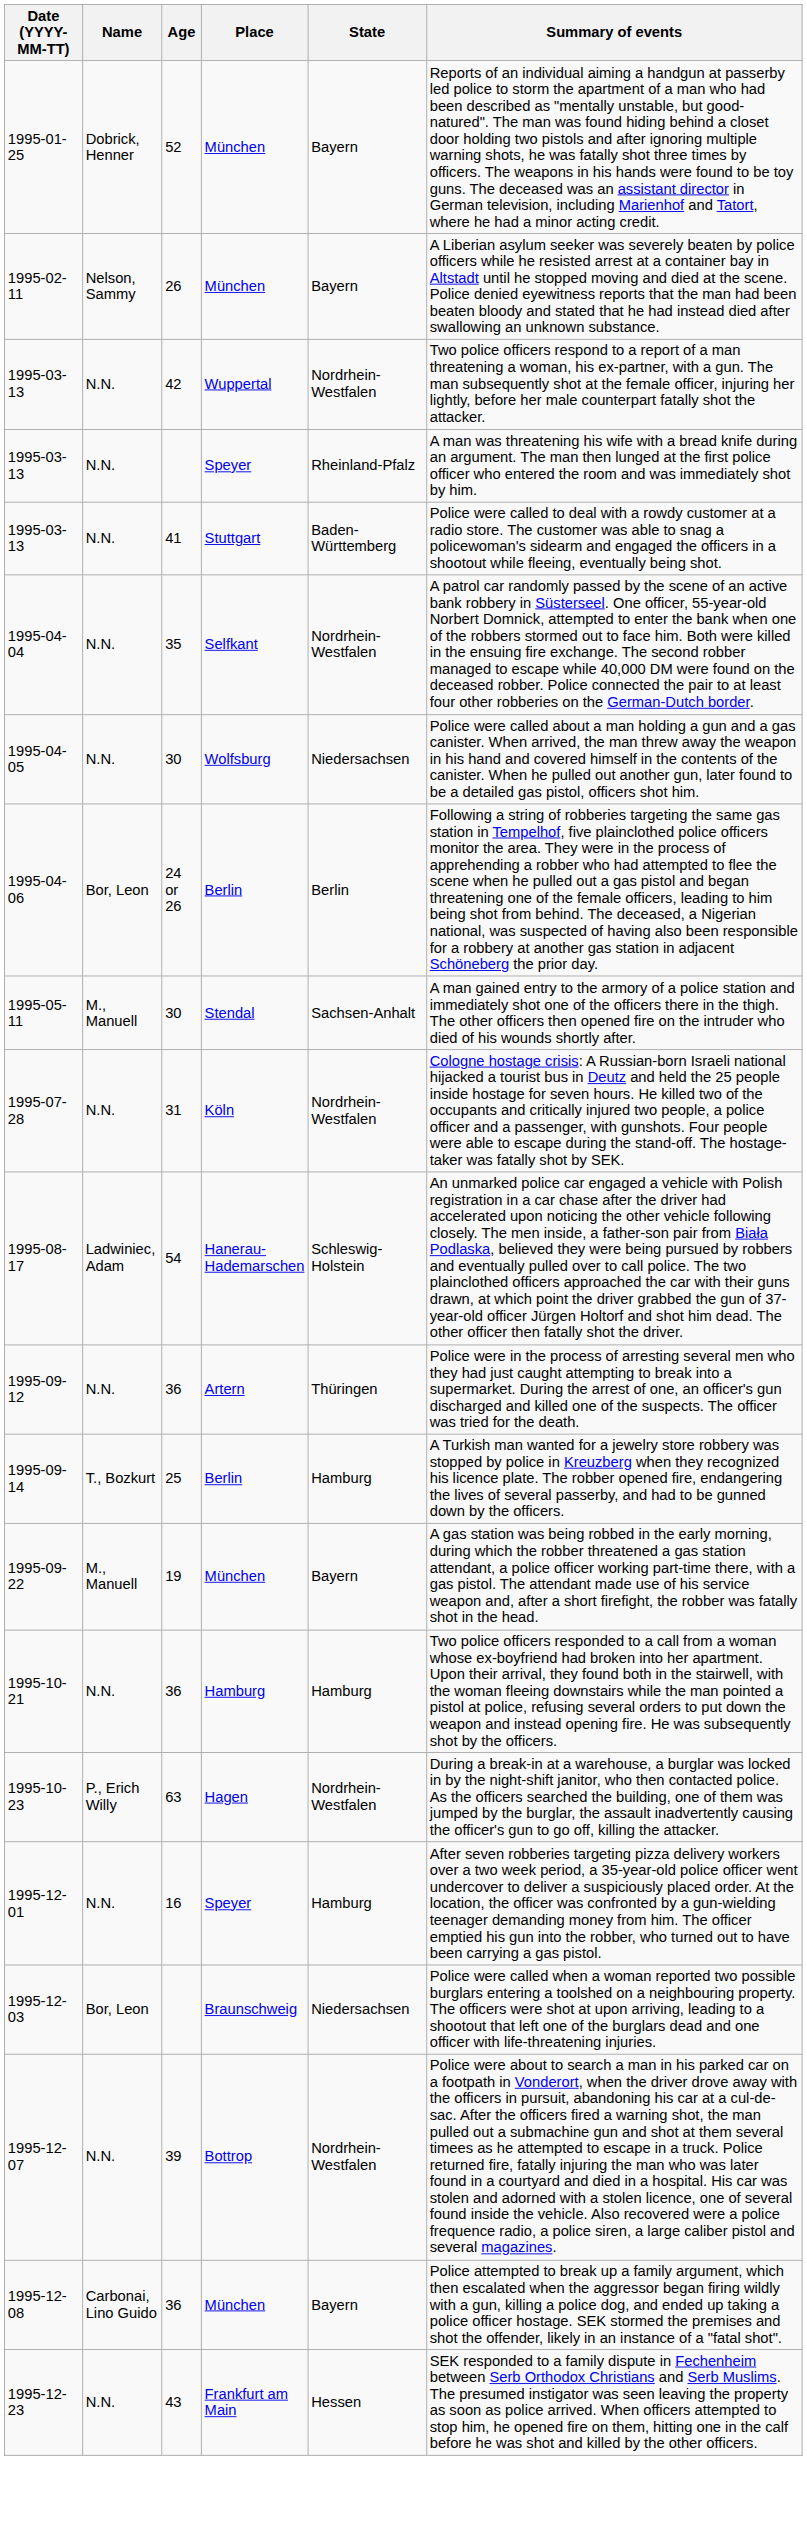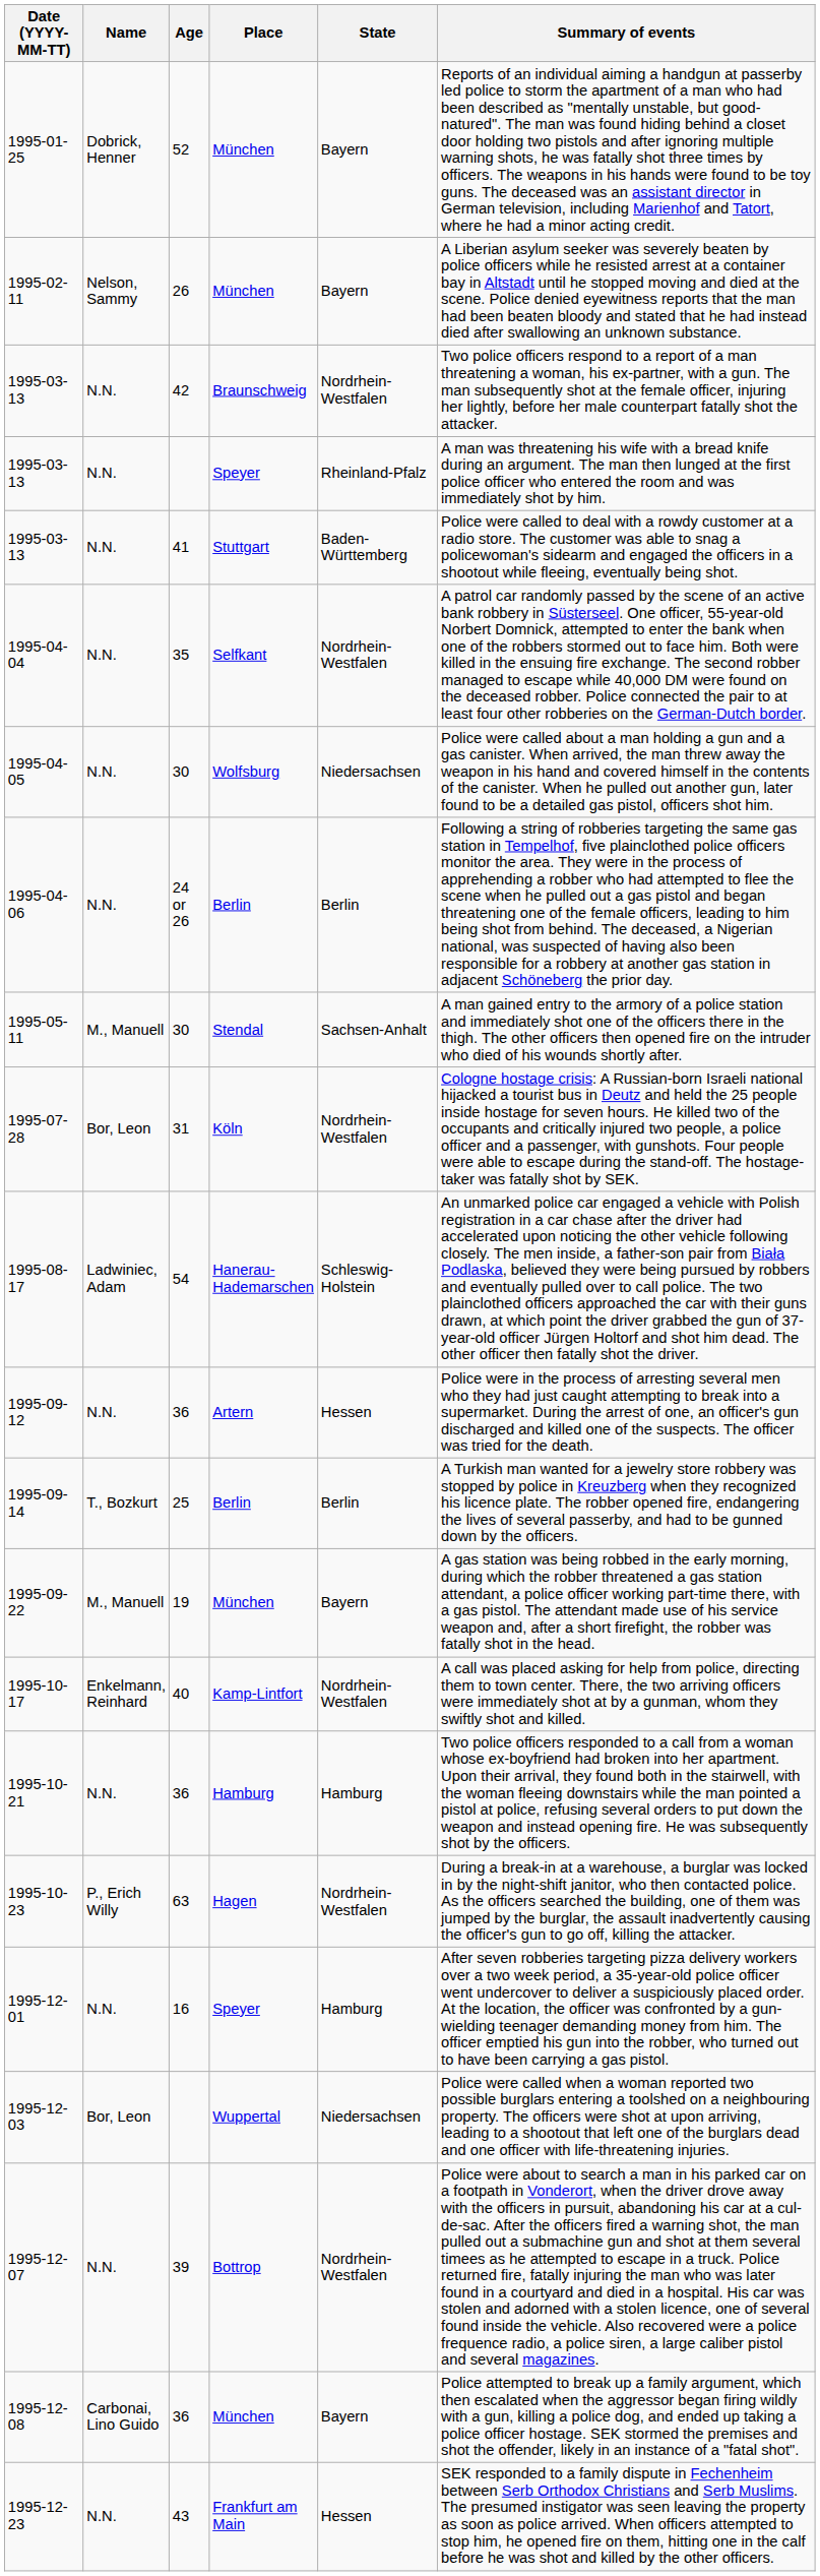1995-03-13 / 42 | Place: Wuppertal -> Braunschweig
1995-04-06 | Name: Bor, Leon -> N.N.
1995-07-28 | Name: N.N. -> Bor, Leon
1995-09-12 | State: Thüringen -> Hessen
1995-09-14 | State: Hamburg -> Berlin
+ row: 1995-10-17 | Enkelmann, Reinhard | 40 | Kamp-Lintfort | Nordrhein-Westfalen | A call was placed asking for help from police, directing them to town center. There, the two arriving officers were immediately shot at by a gunman, whom they swiftly shot and killed.
1995-12-03 | Place: Braunschweig -> Wuppertal
